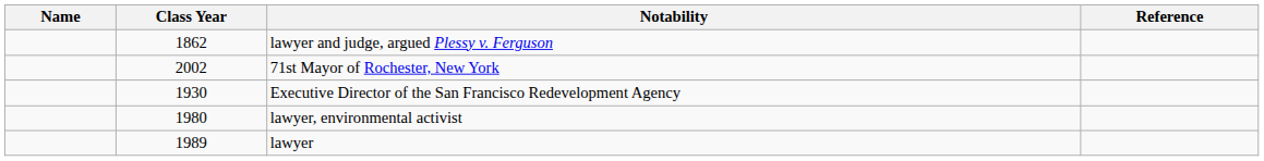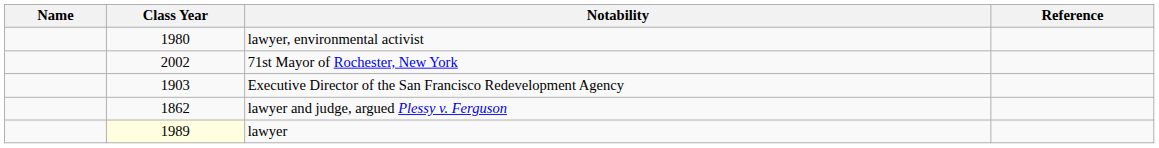rows swapped: lawyer, environmental activist <-> lawyer and judge, argued Plessy v. Ferguson
Executive Director of the San Francisco Redevelopment Agency | Class Year: 1930 -> 1903
lawyer | Class Year: no background -> lightyellow background
